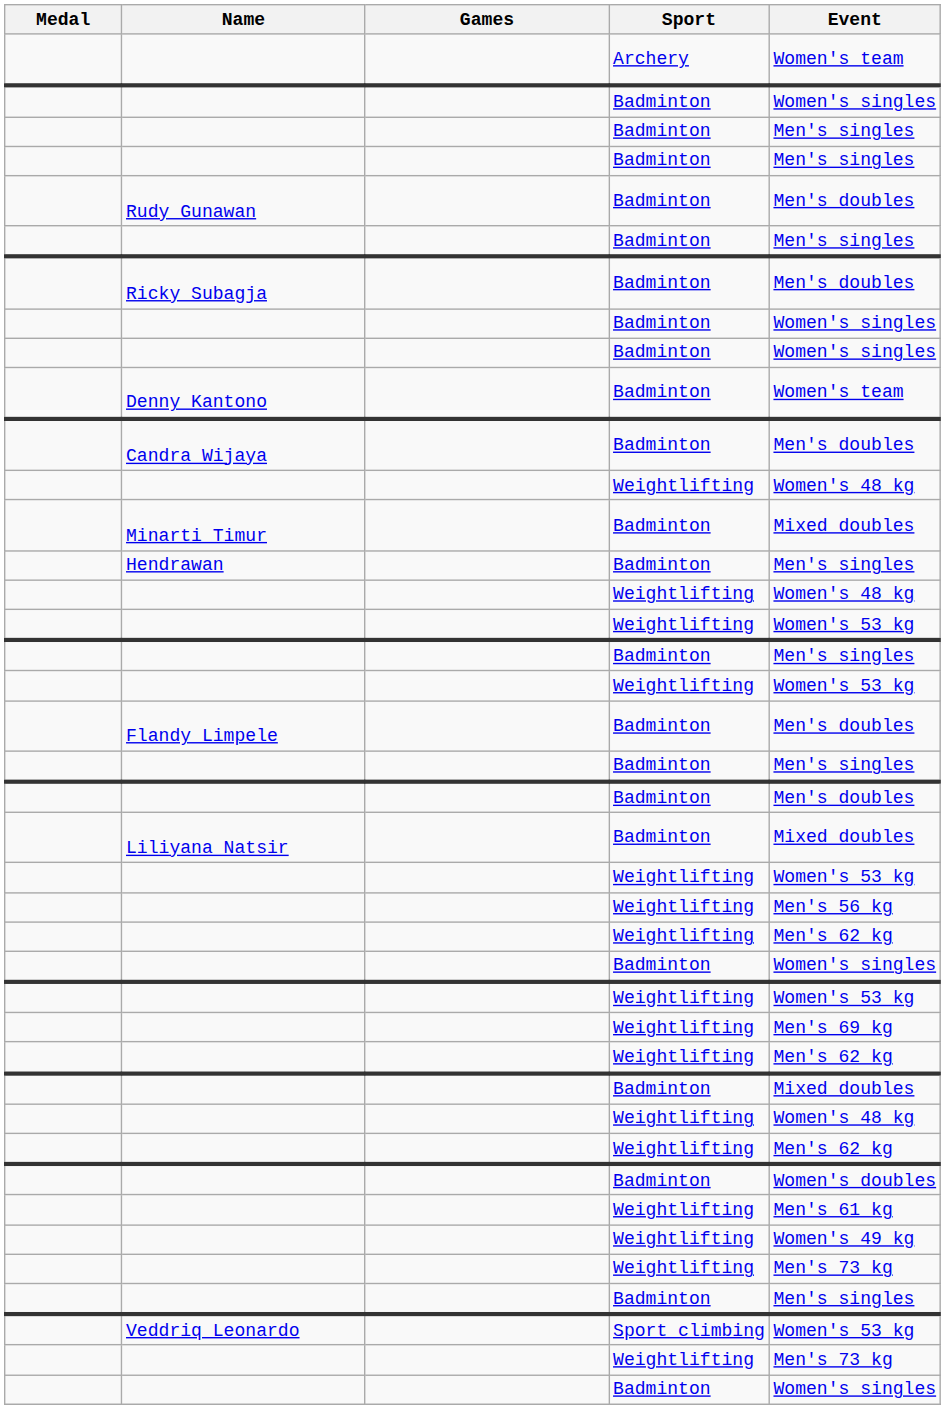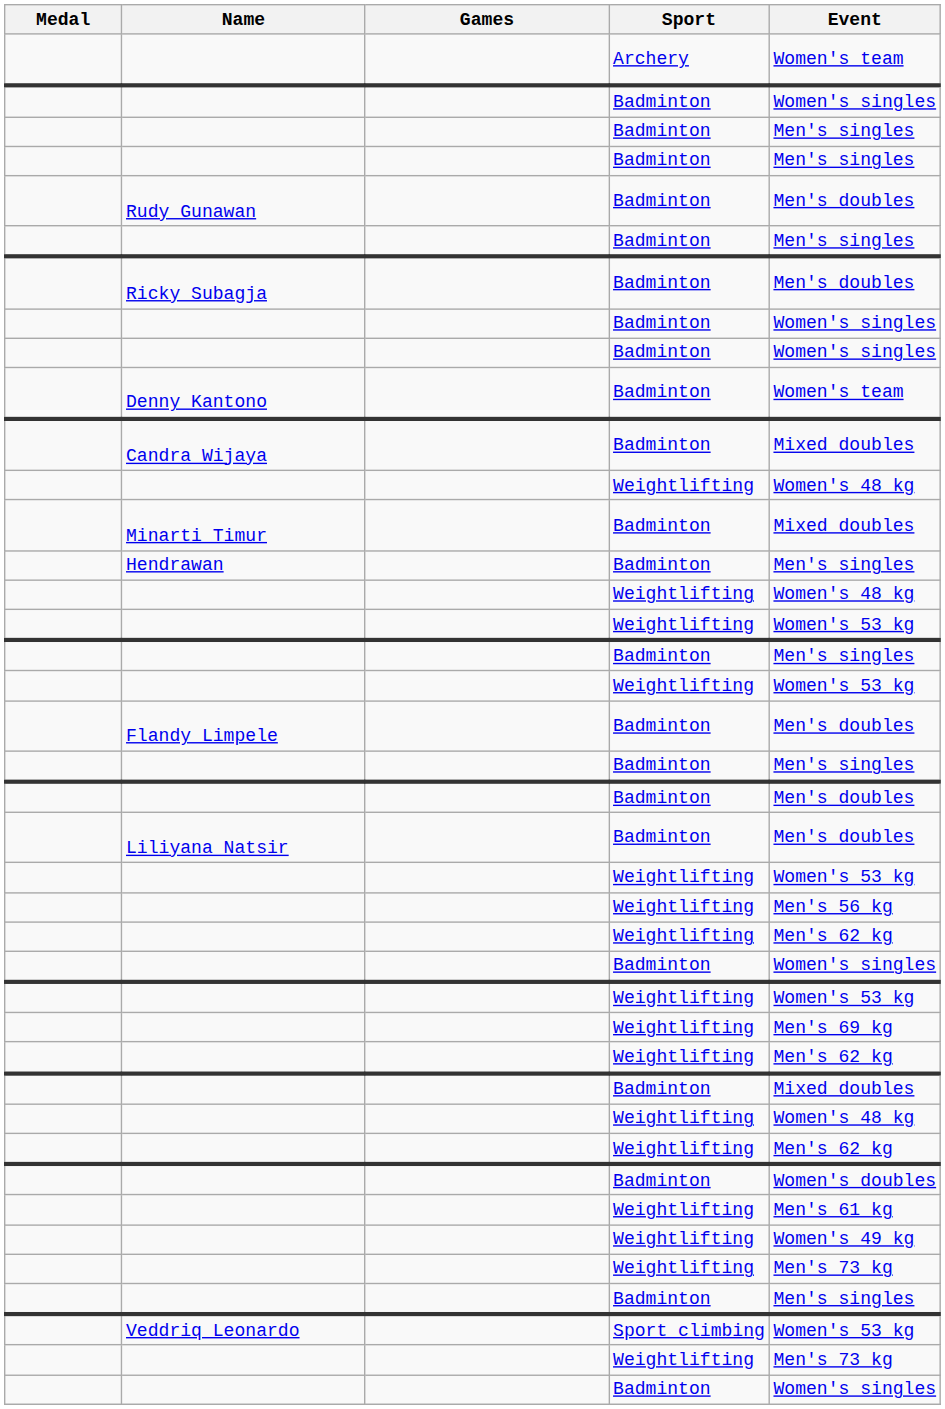Candra Wijaya | Event: Men's doubles -> Mixed doubles
Liliyana Natsir | Event: Mixed doubles -> Men's doubles
